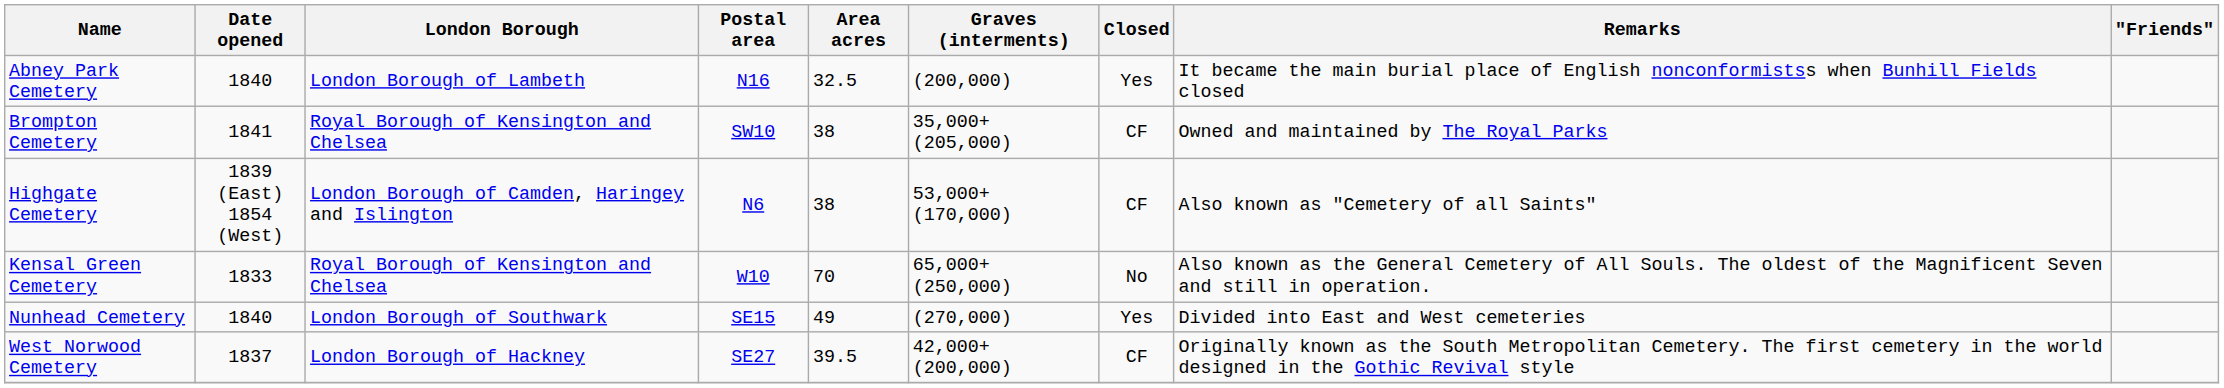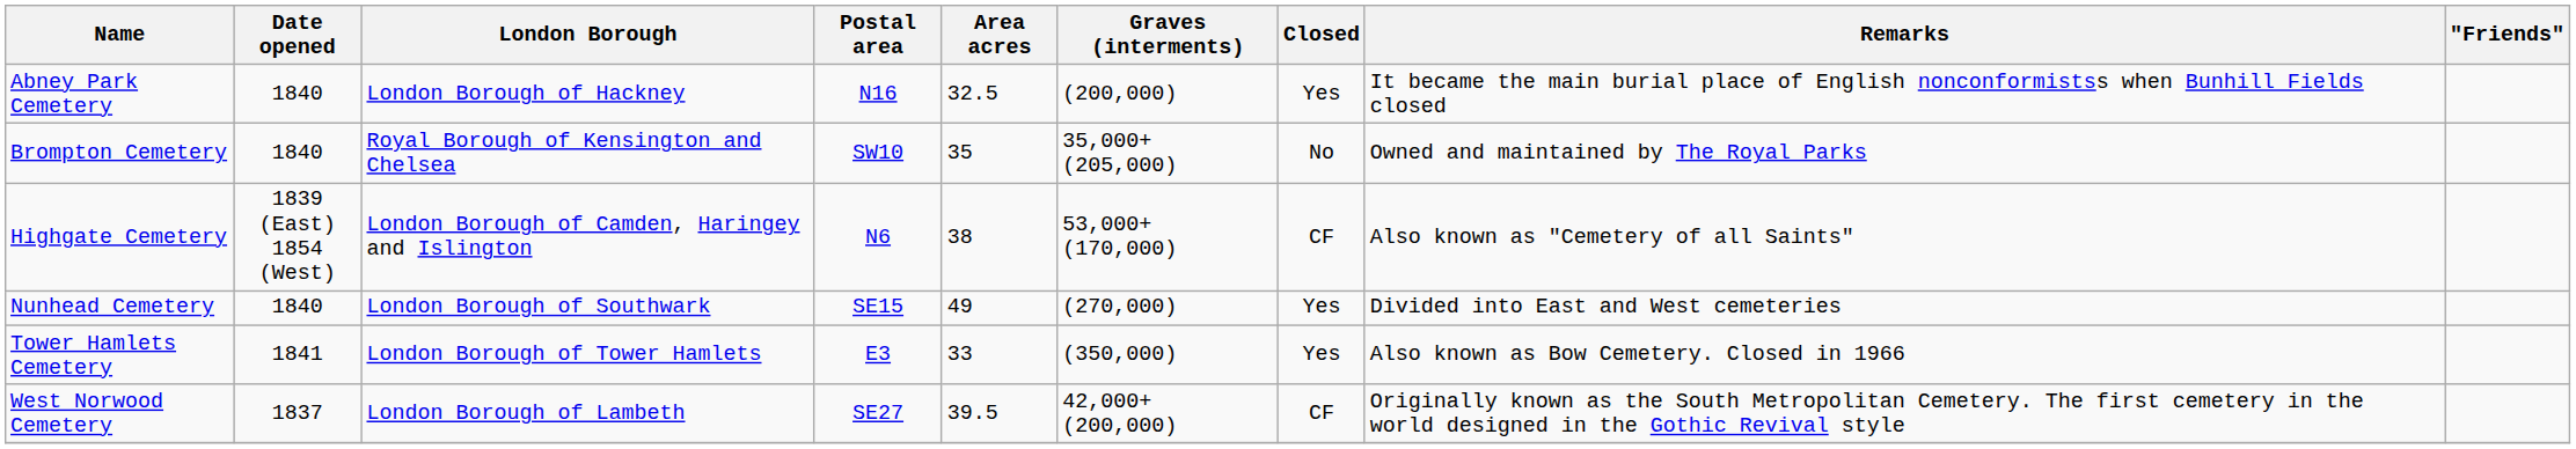Abney Park Cemetery | London Borough: London Borough of Lambeth -> London Borough of Hackney
Brompton Cemetery | Date opened: 1841 -> 1840
Brompton Cemetery | Area acres: 38 -> 35
Brompton Cemetery | Closed: CF -> No
- row: Kensal Green Cemetery | 1833 | Royal Borough of Kensington and Chelsea | W10 | 70 | 65,000+ (250,000) | No | Also known as the General Cemetery of All Souls. The oldest of the Magnificent Seven and still in operation.
+ row: Tower Hamlets Cemetery | 1841 | London Borough of Tower Hamlets | E3 | 33 | (350,000) | Yes | Also known as Bow Cemetery. Closed in 1966
West Norwood Cemetery | London Borough: London Borough of Hackney -> London Borough of Lambeth
